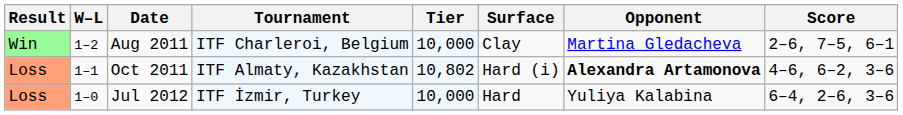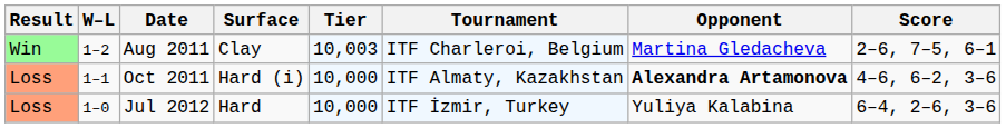columns swapped: Tournament <-> Surface
Aug 2011 | Tier: 10,000 -> 10,003
Oct 2011 | Tier: 10,802 -> 10,000
